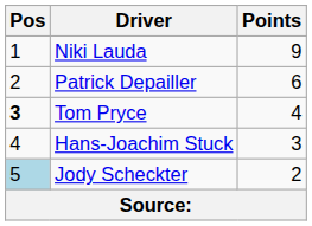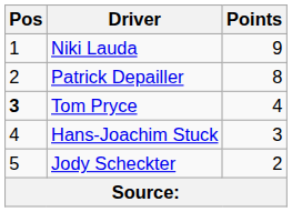Patrick Depailler | Points: 6 -> 8
Jody Scheckter | Pos: lightblue background -> no background
